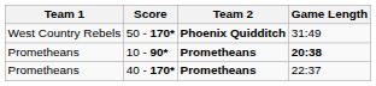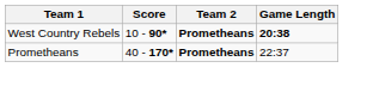- row: West Country Rebels | 50 - 170* | Phoenix Quidditch | 31:49
10 - 90* | Team 1: Prometheans -> West Country Rebels
